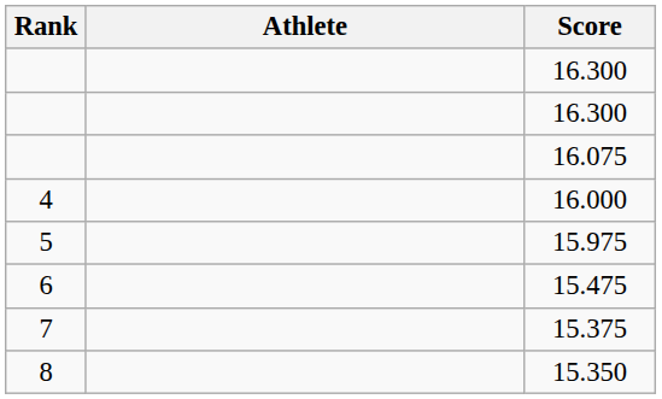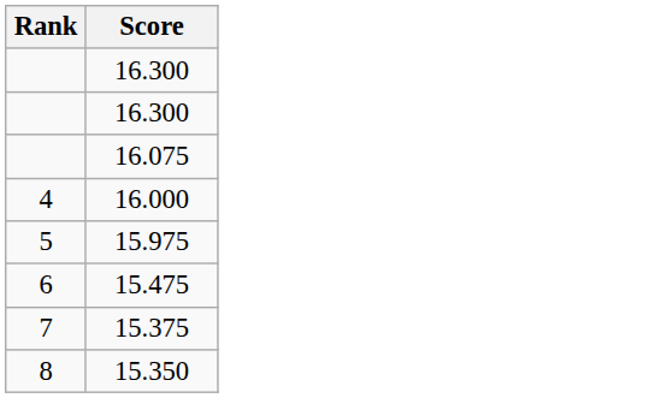- column: Athlete
